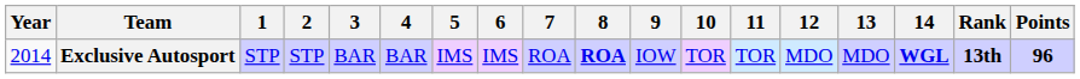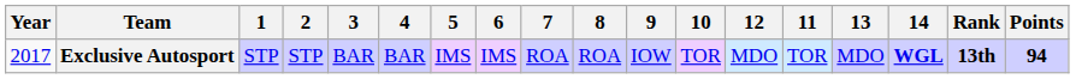columns swapped: 11 <-> 12
Exclusive Autosport | Year: 2014 -> 2017
Exclusive Autosport | 8: bold -> normal
Exclusive Autosport | Points: 96 -> 94
